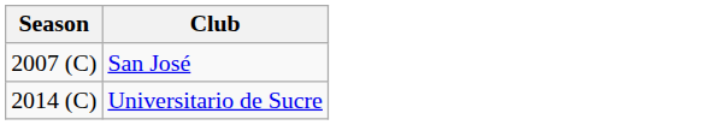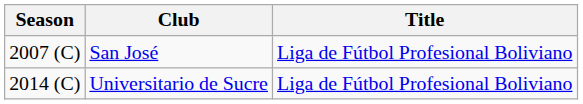+ column: Title | Liga de Fútbol Profesional Boliviano | Liga de Fútbol Profesional Boliviano
